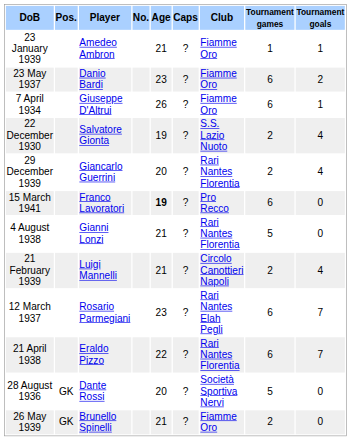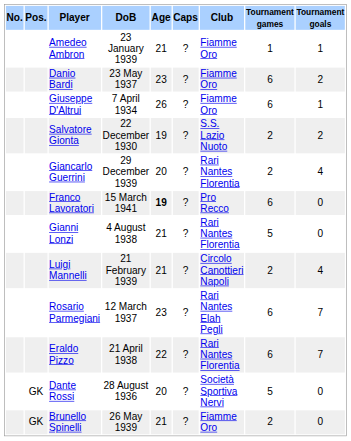columns swapped: No. <-> DoB
Salvatore Gionta | Tournament goals: 4 -> 2
